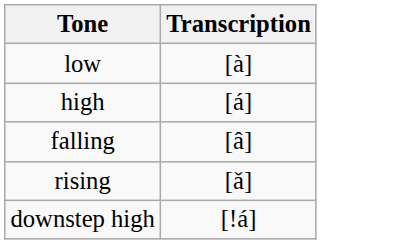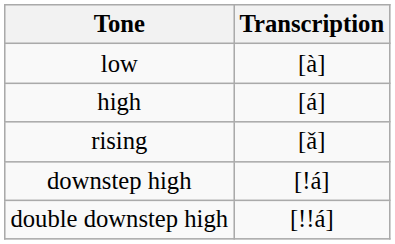- row: falling | [â]
+ row: double downstep high | [!!á]
